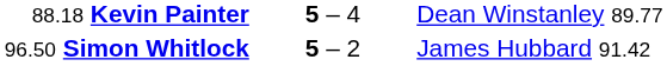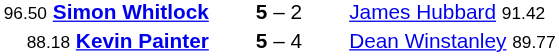rows swapped: 88.18 Kevin Painter <-> 96.50 Simon Whitlock
